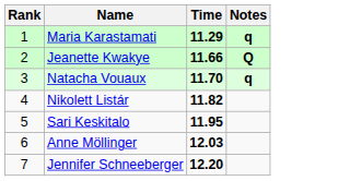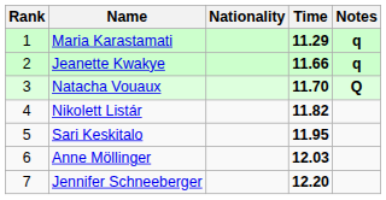+ column: Nationality
Jeanette Kwakye | Notes: Q -> q
Natacha Vouaux | Notes: q -> Q
